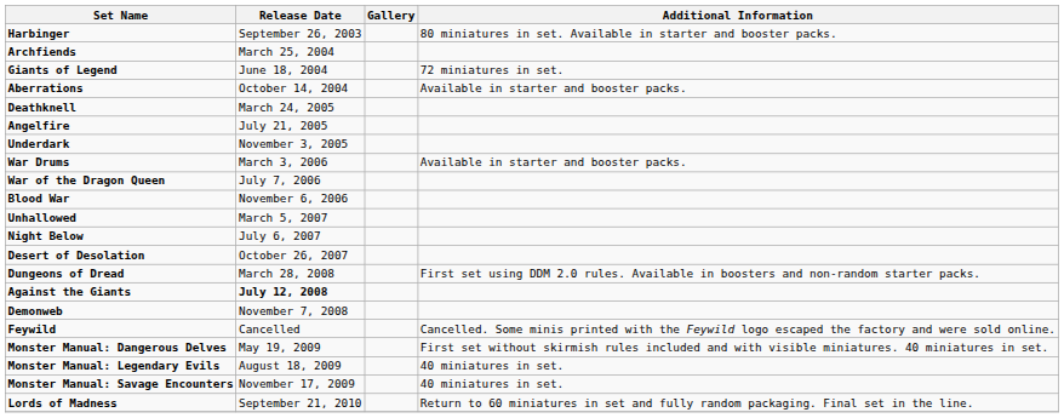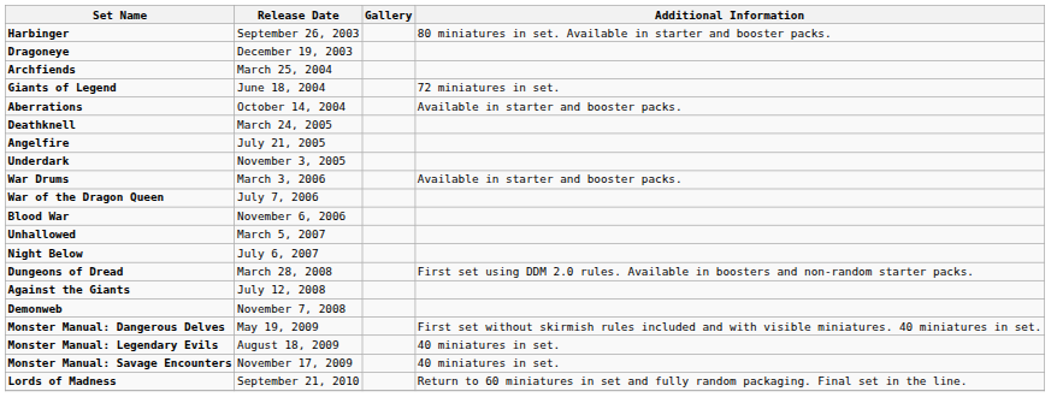+ row: Dragoneye | December 19, 2003
- row: Desert of Desolation | October 26, 2007
Against the Giants | Release Date: bold -> normal
- row: Feywild | Cancelled | Cancelled. Some minis printed with the Feywild logo escaped the factory and were sold online.
